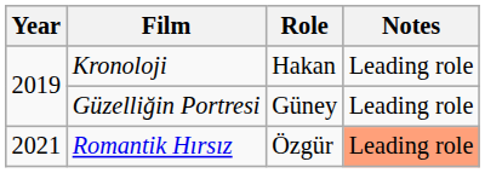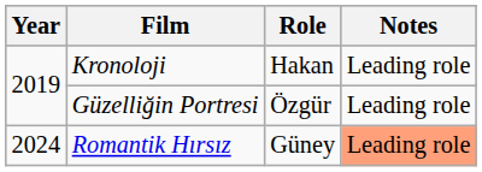Güzelliğin Portresi | Role: Güney -> Özgür
Romantik Hırsız | Year: 2021 -> 2024
Romantik Hırsız | Role: Özgür -> Güney
